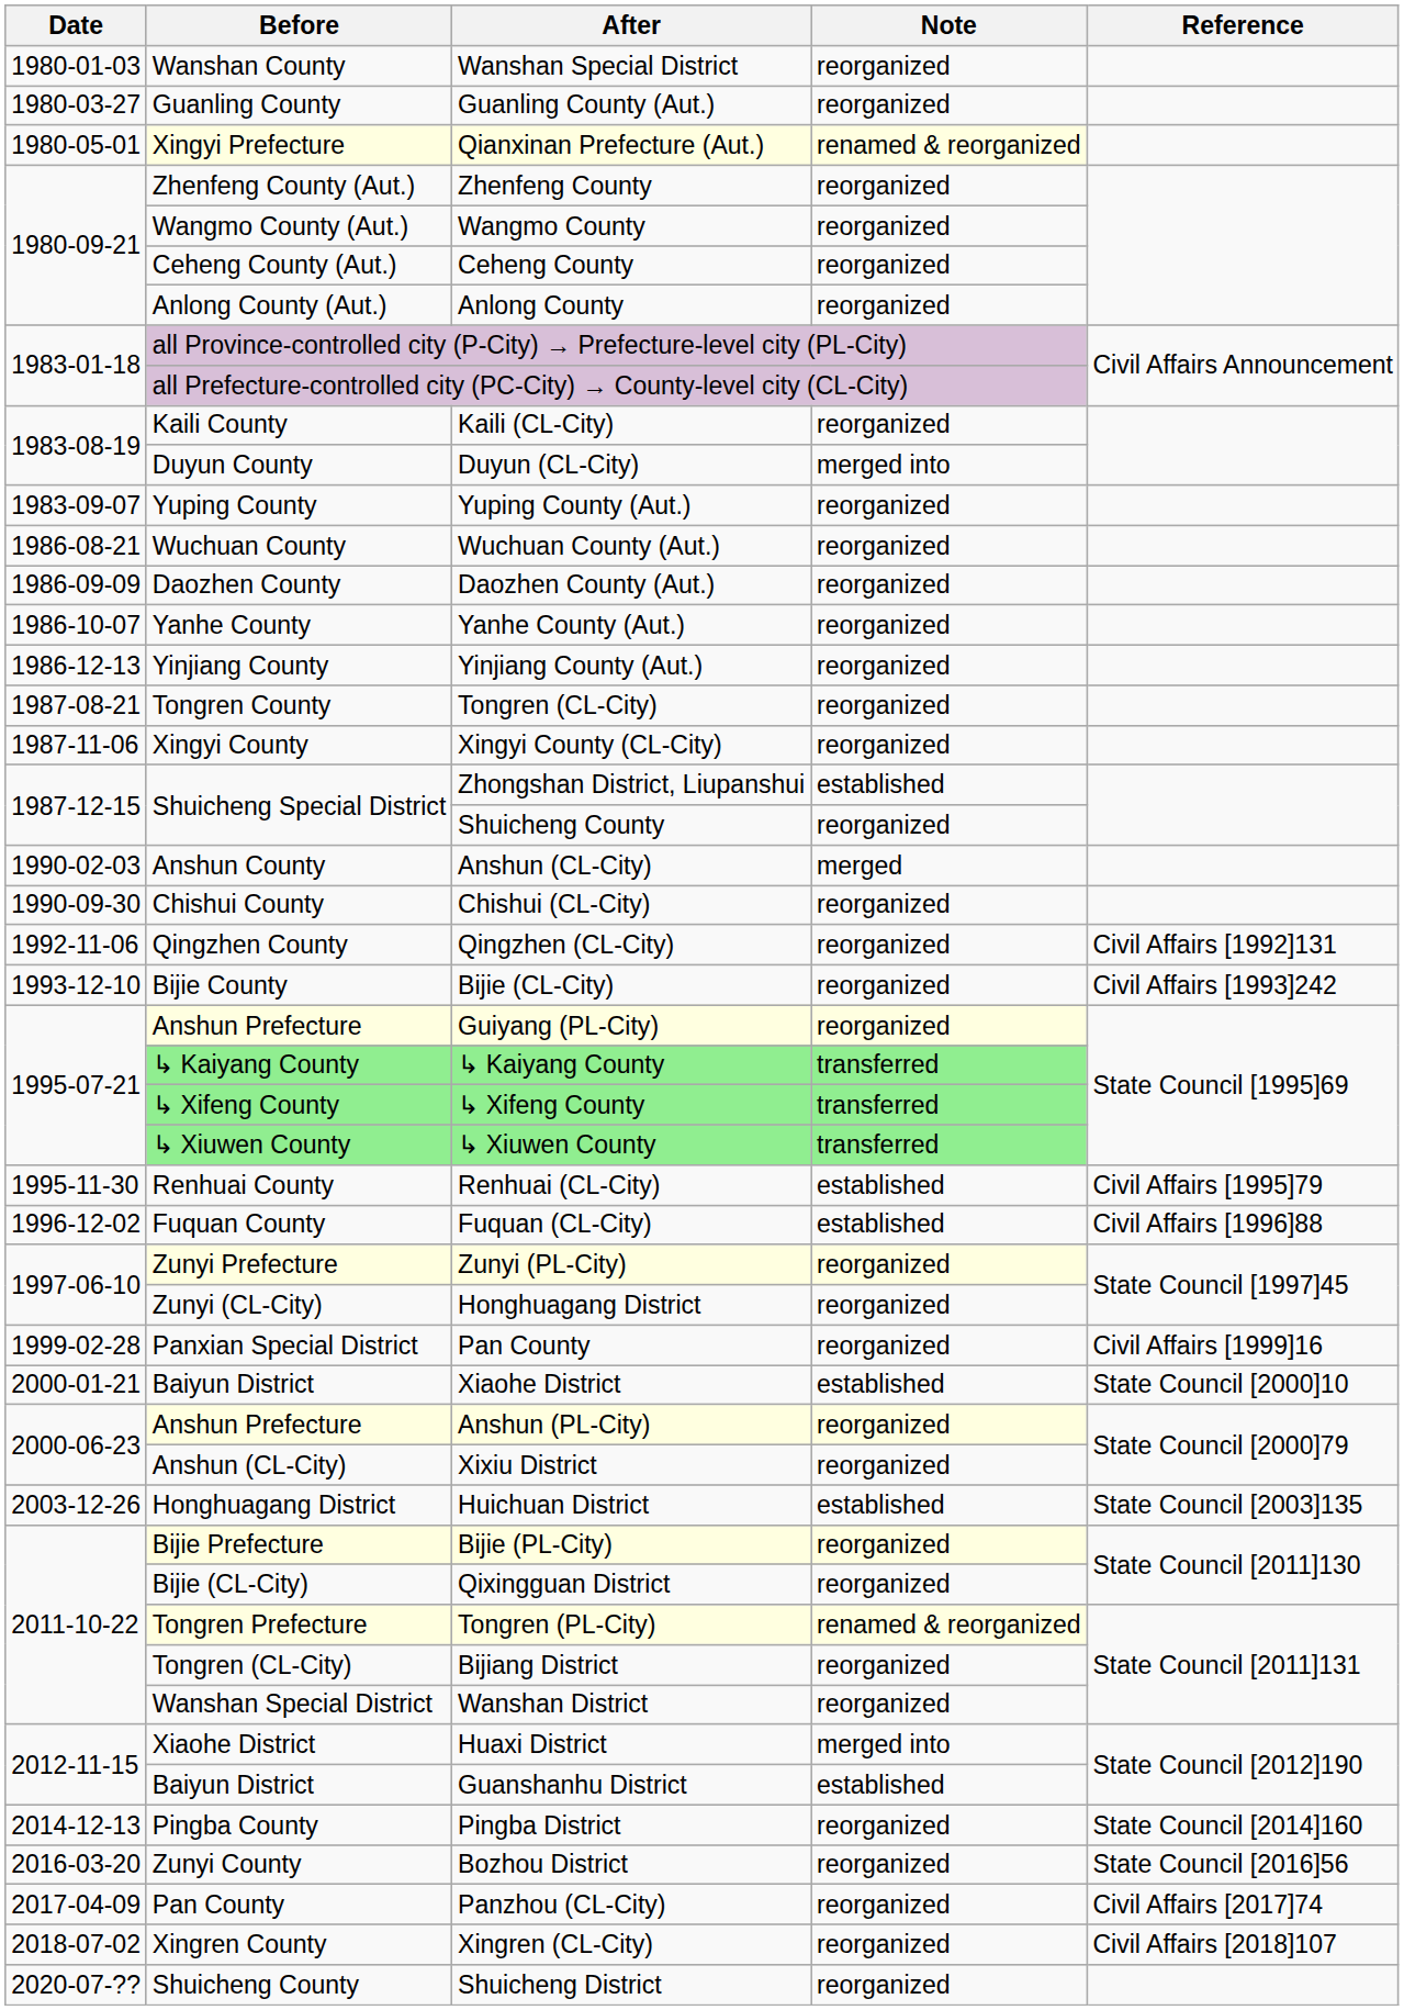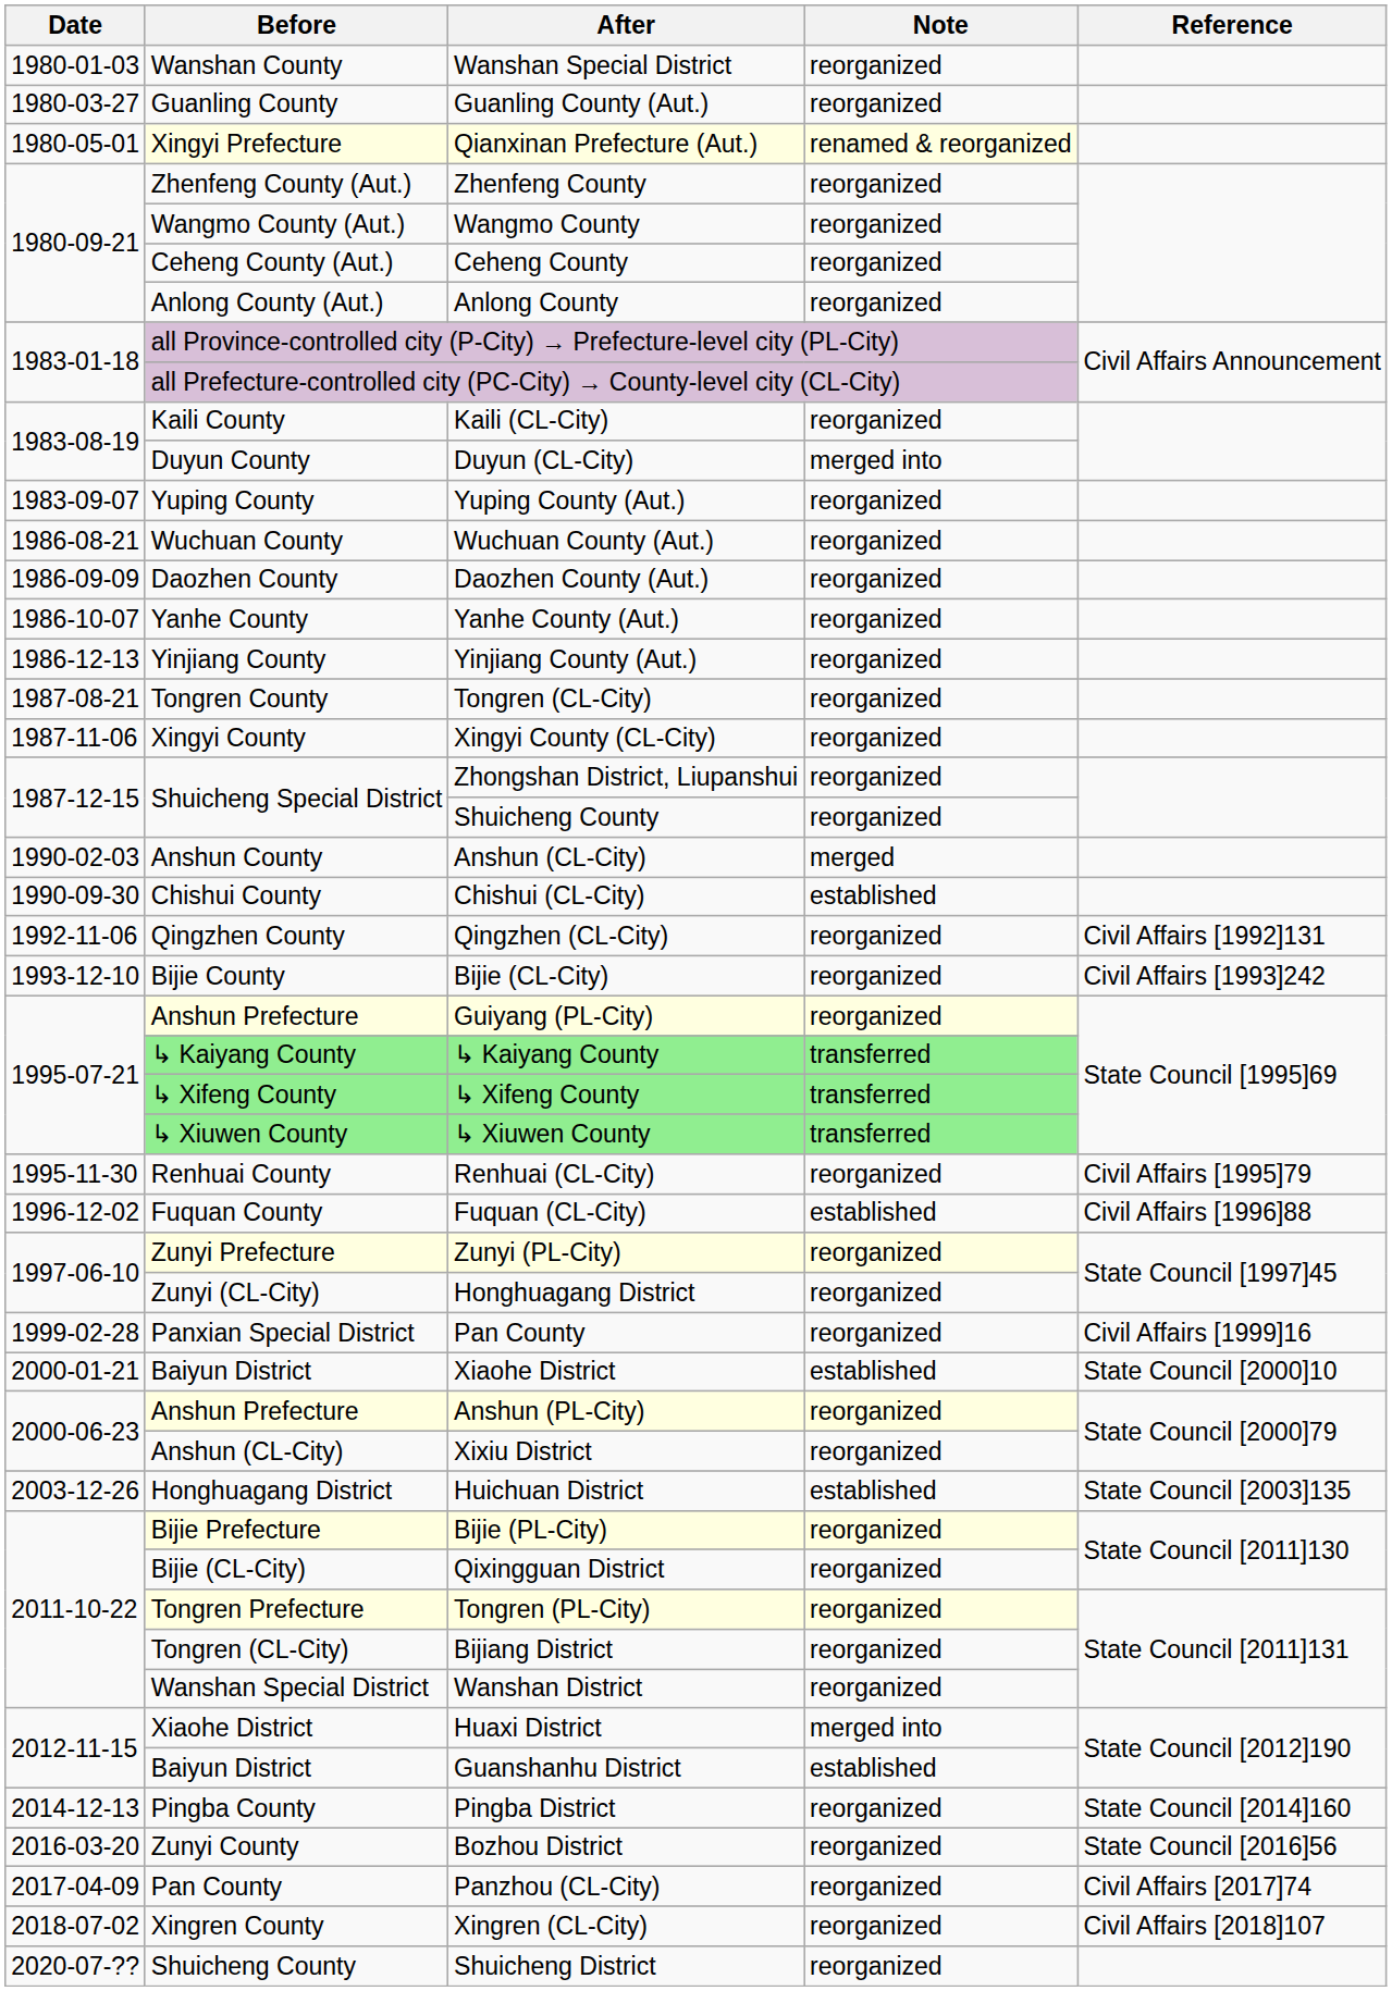Zhongshan District, Liupanshui | Note: established -> reorganized
Chishui (CL-City) | Note: reorganized -> established
Renhuai (CL-City) | Note: established -> reorganized
Tongren (PL-City) | Note: renamed & reorganized -> reorganized
